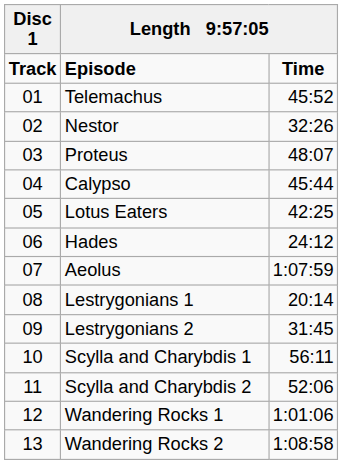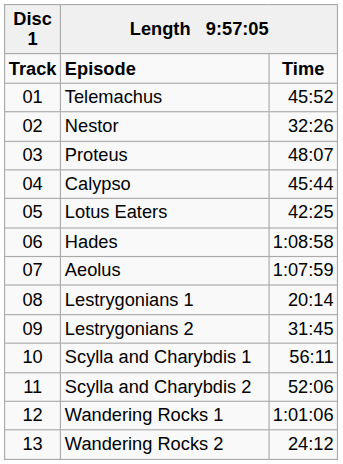Hades | column 3: 24:12 -> 1:08:58
Wandering Rocks 2 | column 3: 1:08:58 -> 24:12
